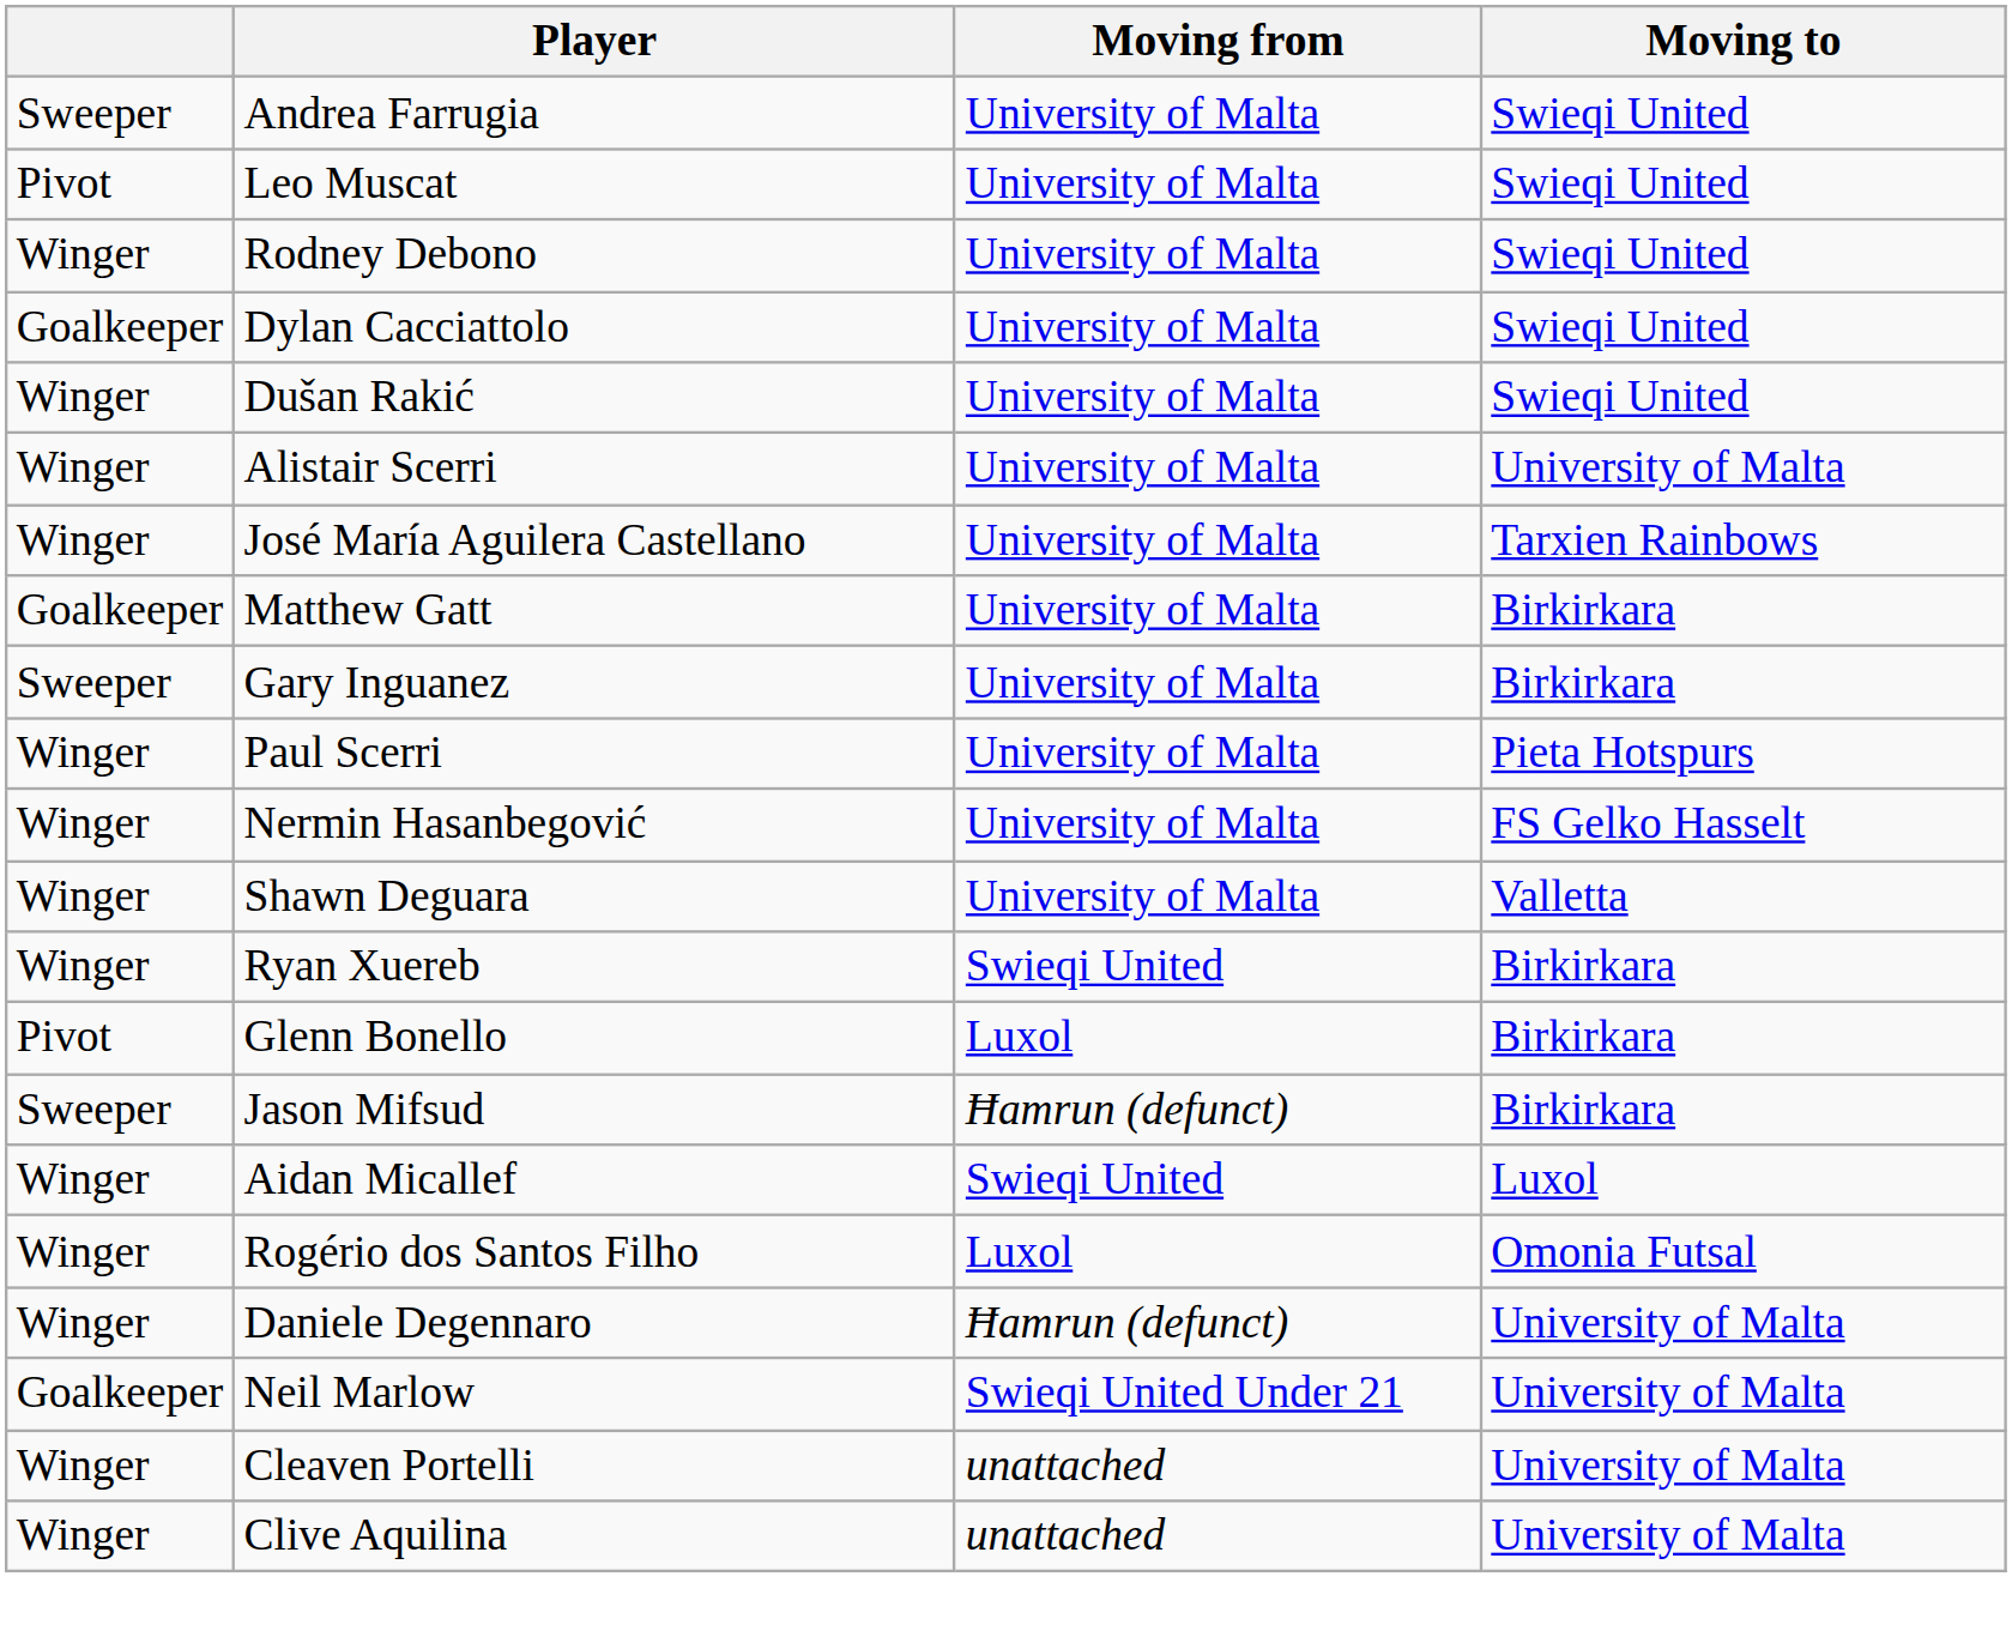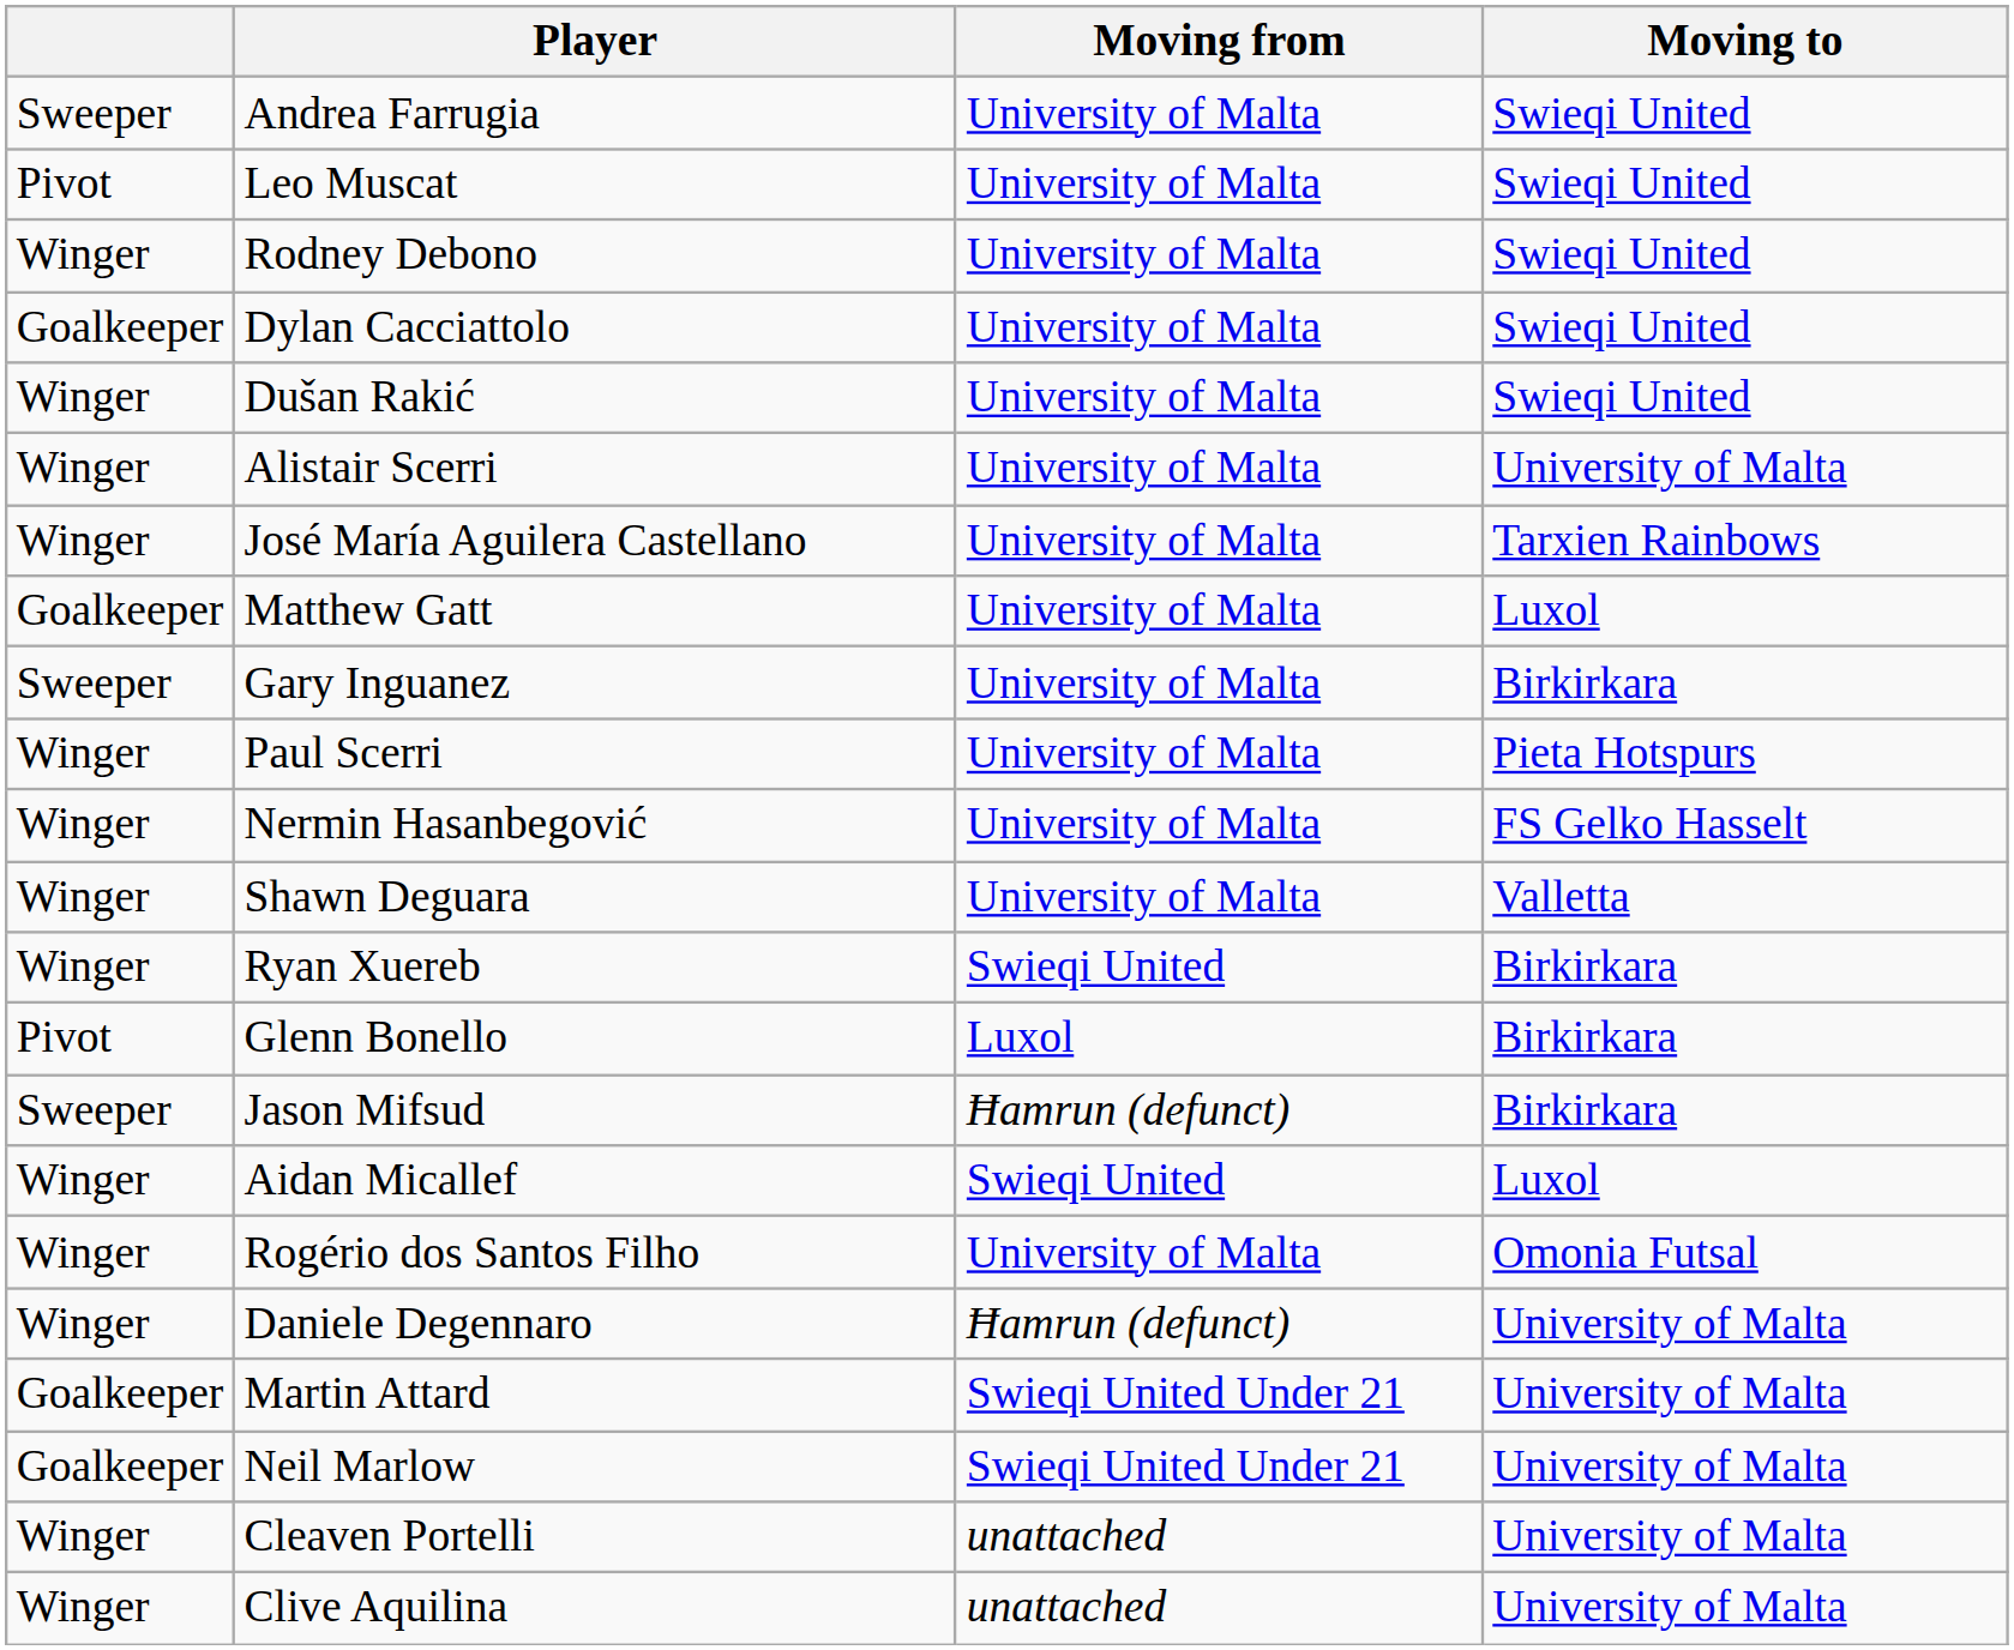Matthew Gatt | Moving to: Birkirkara -> Luxol
Rogério dos Santos Filho | Moving from: Luxol -> University of Malta
+ row: Goalkeeper | Martin Attard | Swieqi United Under 21 | University of Malta
